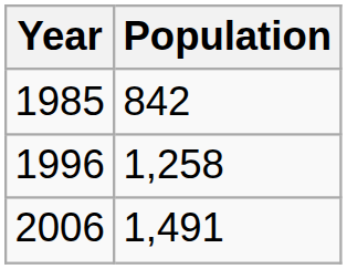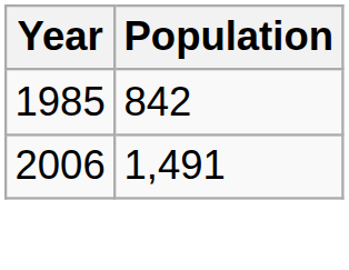- row: 1996 | 1,258
